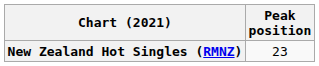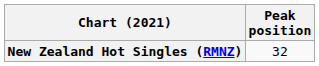New Zealand Hot Singles (RMNZ) | Peak position: 23 -> 32
